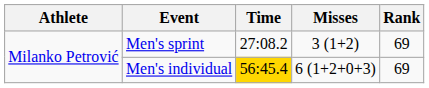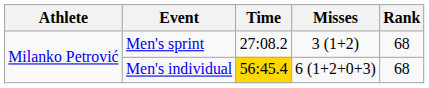Men's sprint | Rank: 69 -> 68
Men's individual | Rank: 69 -> 68
